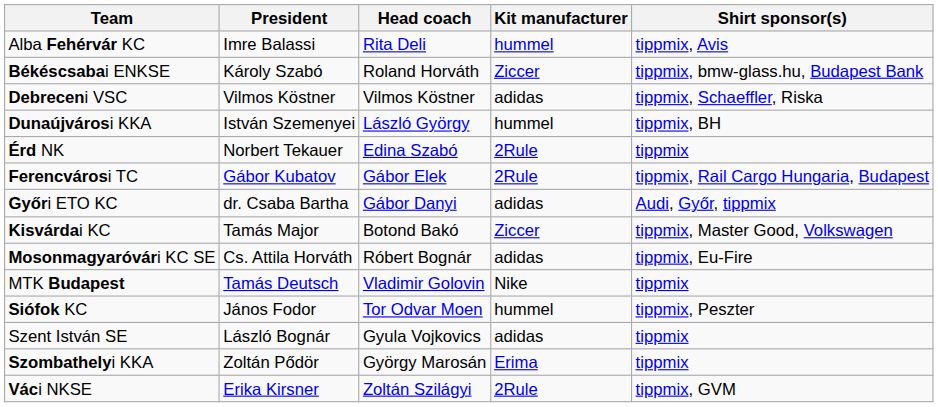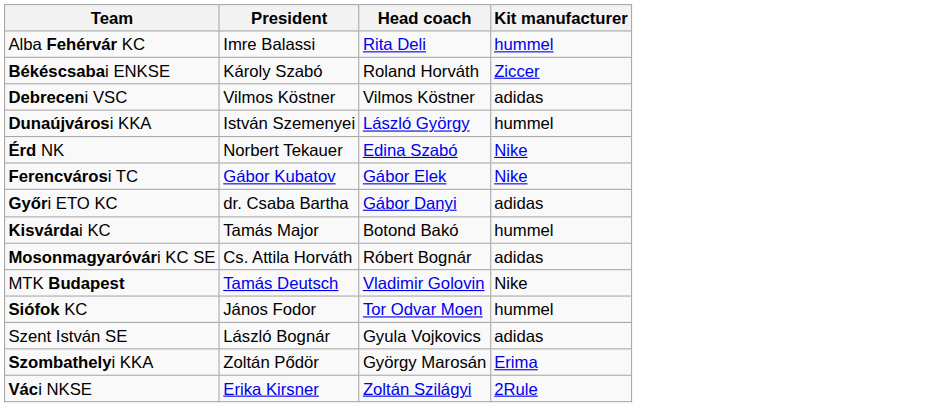- column: Shirt sponsor(s) | tippmix, Avis | tippmix, bmw-glass.hu, Budapest Bank | tippmix, Schaeffler, Riska | tippmix, BH | tippmix | tippmix, Rail Cargo Hungaria, Budapest | Audi, Győr, tippmix | tippmix, Master Good, Volkswagen | tippmix, Eu-Fire | tippmix | tippmix, Peszter | tippmix | tippmix | tippmix, GVM
Érd NK | Kit manufacturer: 2Rule -> Nike
Ferencvárosi TC | Kit manufacturer: 2Rule -> Nike
Kisvárdai KC | Kit manufacturer: Ziccer -> hummel
